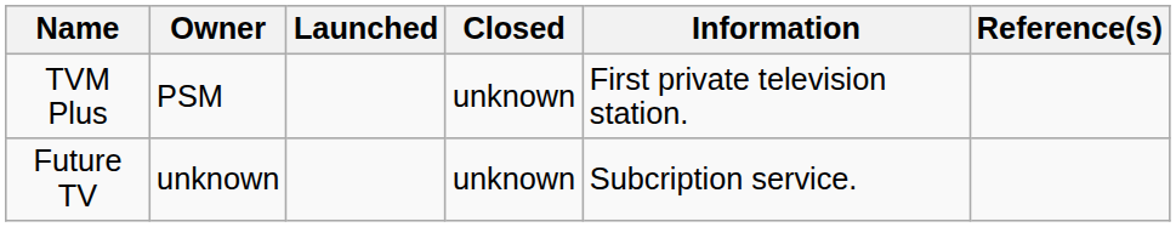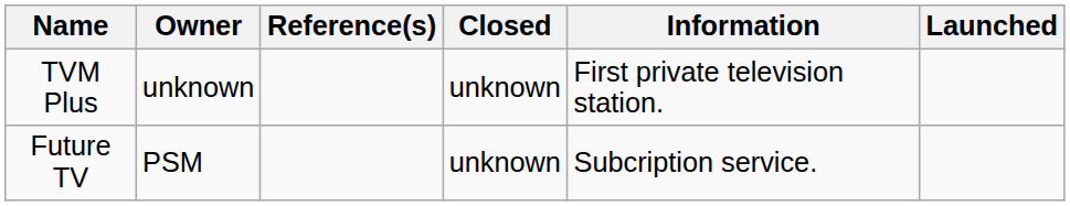columns swapped: Launched <-> Reference(s)
TVM Plus | Owner: PSM -> unknown
Future TV | Owner: unknown -> PSM
